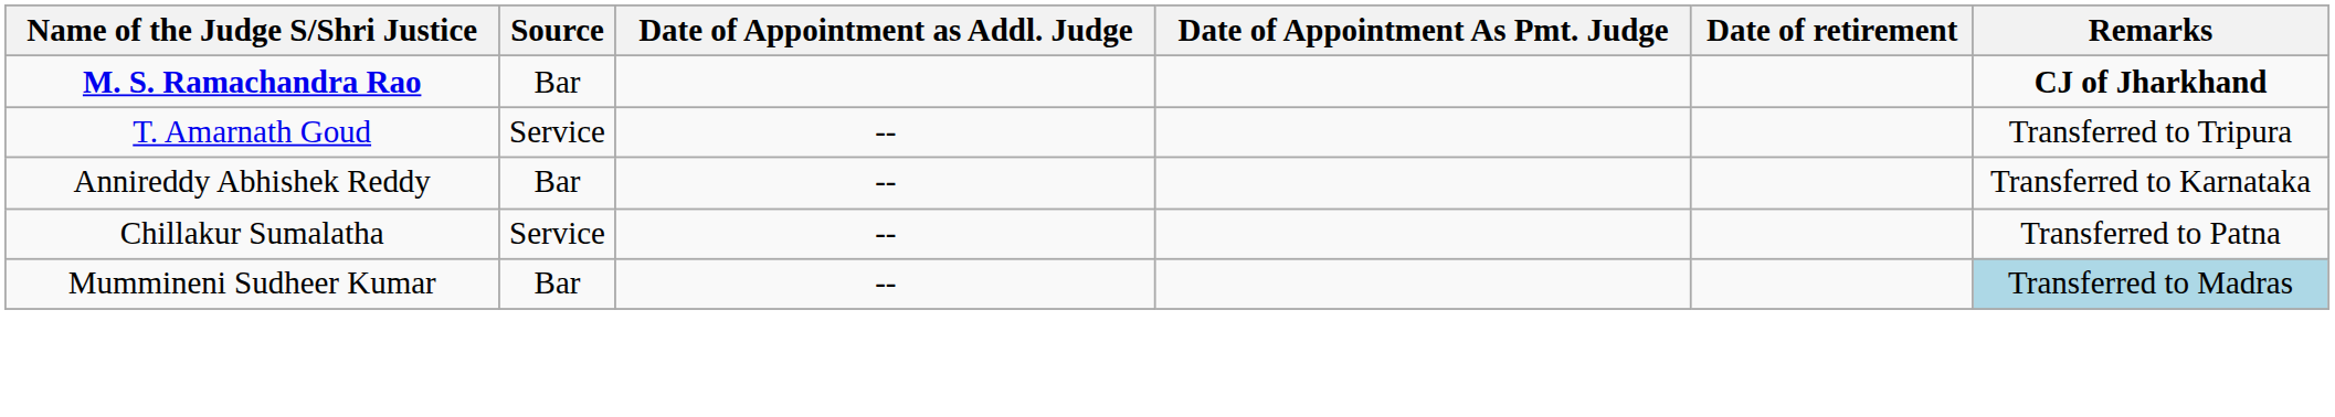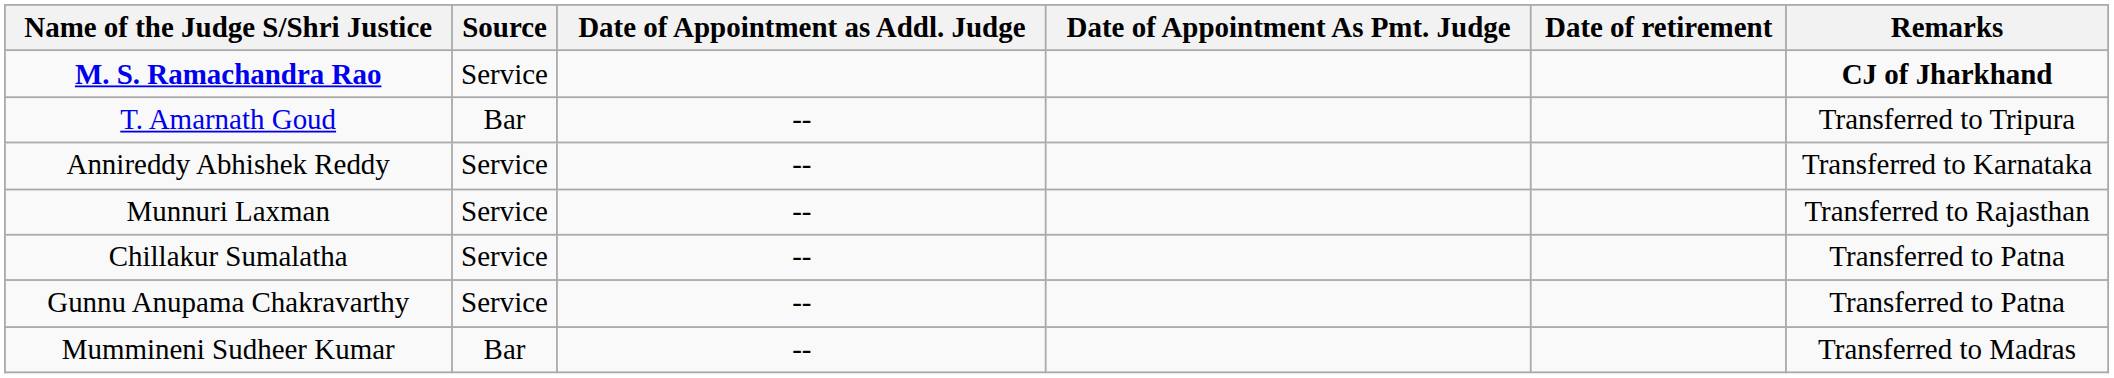M. S. Ramachandra Rao | Source: Bar -> Service
T. Amarnath Goud | Source: Service -> Bar
Annireddy Abhishek Reddy | Source: Bar -> Service
+ row: Munnuri Laxman | Service | -- | Transferred to Rajasthan
+ row: Gunnu Anupama Chakravarthy | Service | -- | Transferred to Patna
Mummineni Sudheer Kumar | Remarks: lightblue background -> no background
